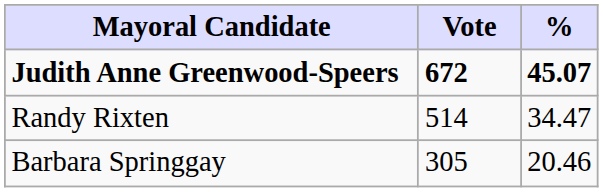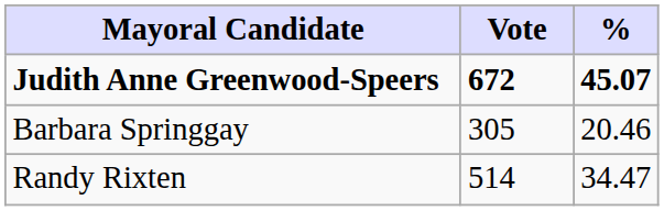rows swapped: Randy Rixten <-> Barbara Springgay
